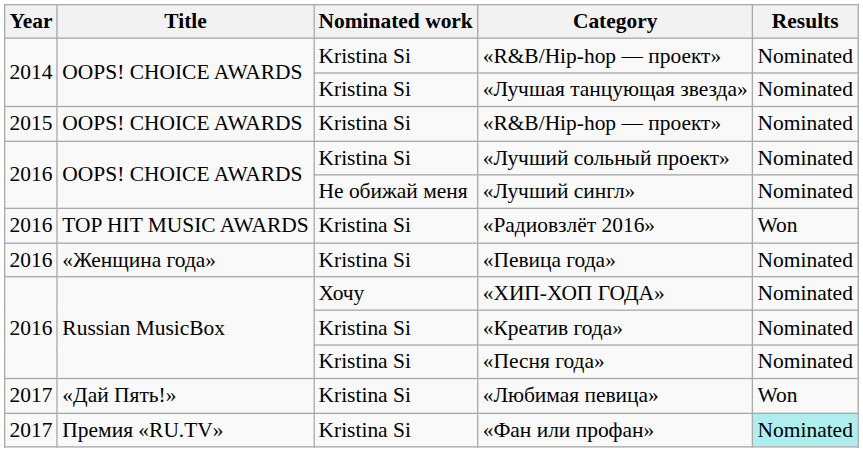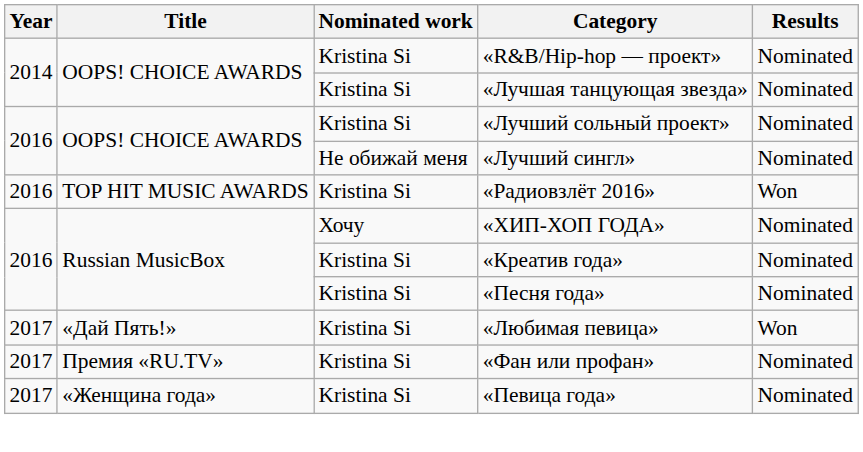- row: 2015 | OOPS! CHOICE AWARDS | Kristina Si | «R&B/Hip-hop — проект» | Nominated
- row: 2016 | «Женщина года» | Kristina Si | «Певица года» | Nominated
«Фан или профан» | Results: paleturquoise background -> no background
+ row: 2017 | «Женщина года» | Kristina Si | «Певица года» | Nominated
